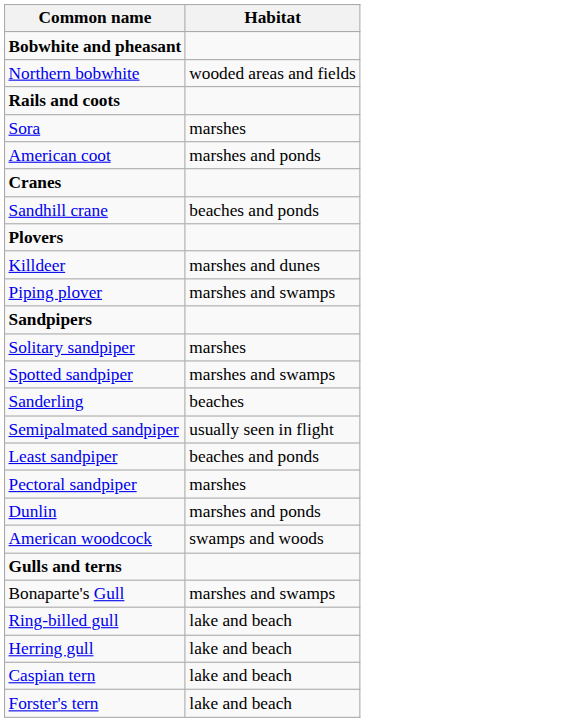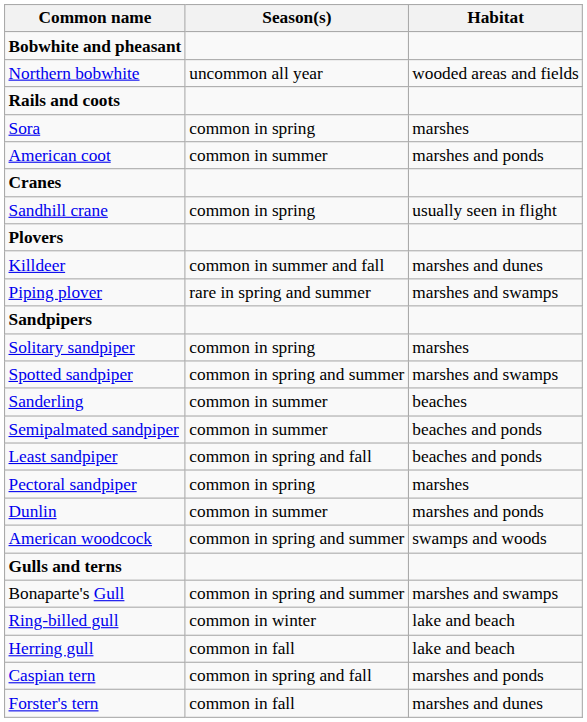+ column: Season(s) | uncommon all year | common in spring | common in summer | common in spring | common in summer and fall | rare in spring and summer | common in spring | common in spring and summer | common in summer | common in summer | common in spring and fall | common in spring | common in summer | common in spring and summer | common in spring and summer | common in winter | common in fall | common in spring and fall | common in fall
Sandhill crane | Habitat: beaches and ponds -> usually seen in flight
Semipalmated sandpiper | Habitat: usually seen in flight -> beaches and ponds
Caspian tern | Habitat: lake and beach -> marshes and ponds
Forster's tern | Habitat: lake and beach -> marshes and dunes
